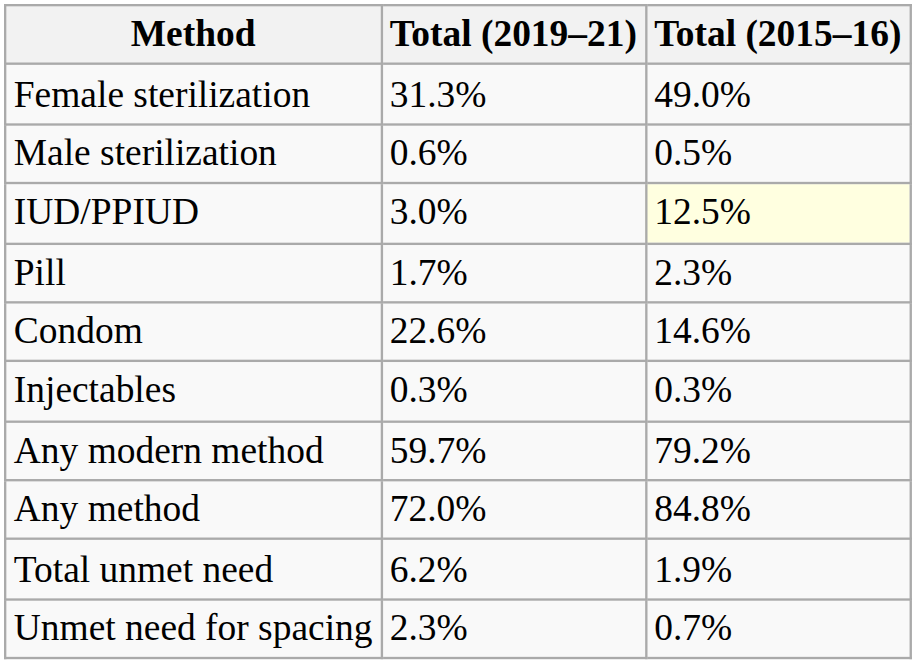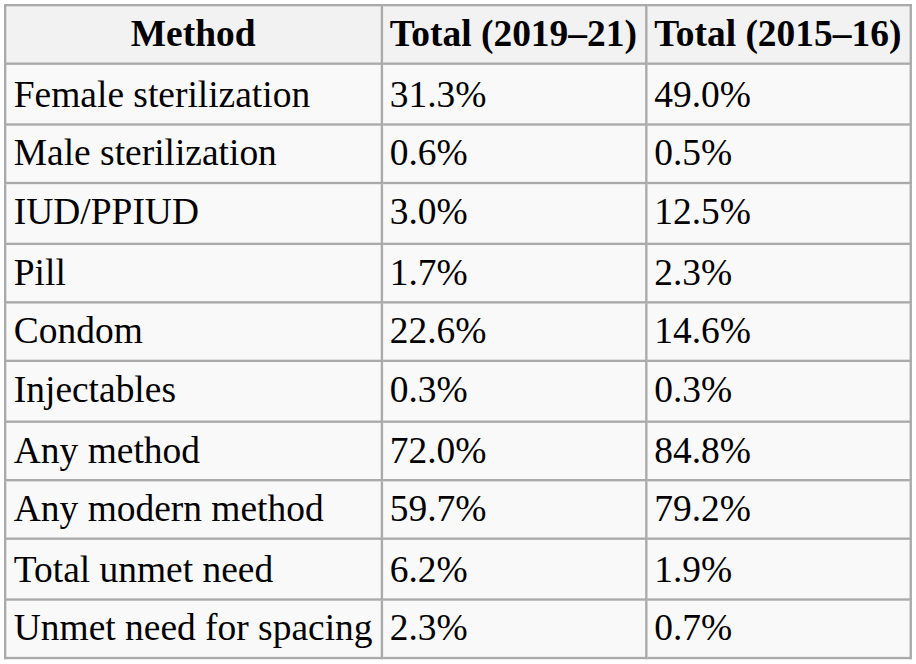IUD/PPIUD | Total (2015–16): lightyellow background -> no background
rows swapped: Any modern method <-> Any method
